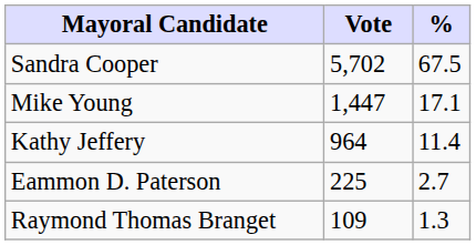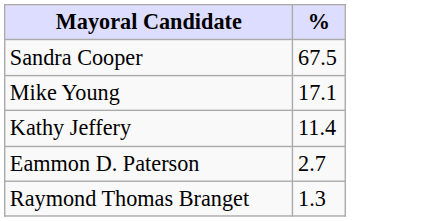- column: Vote | 5,702 | 1,447 | 964 | 225 | 109
